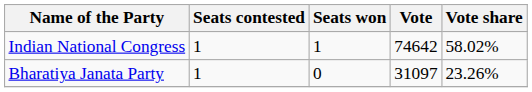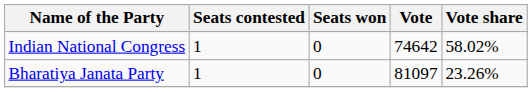Indian National Congress | Seats won: 1 -> 0
Bharatiya Janata Party | Vote: 31097 -> 81097
